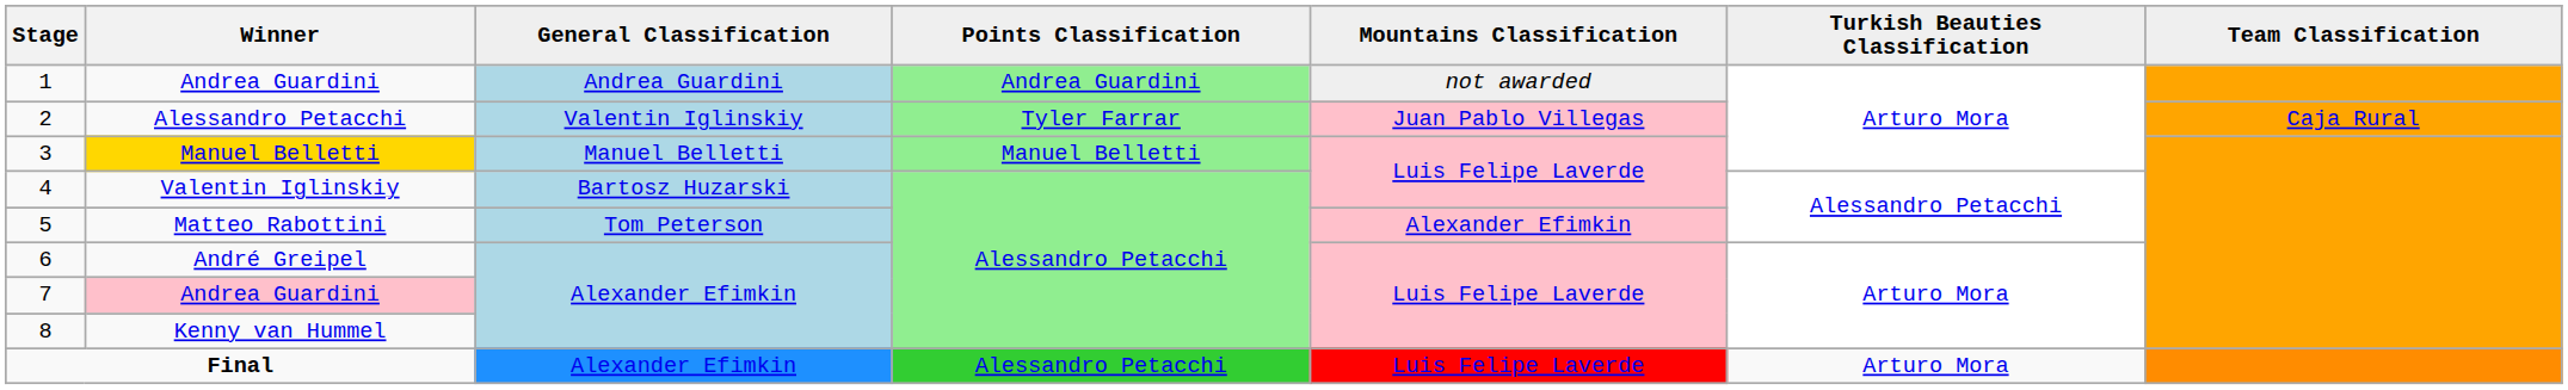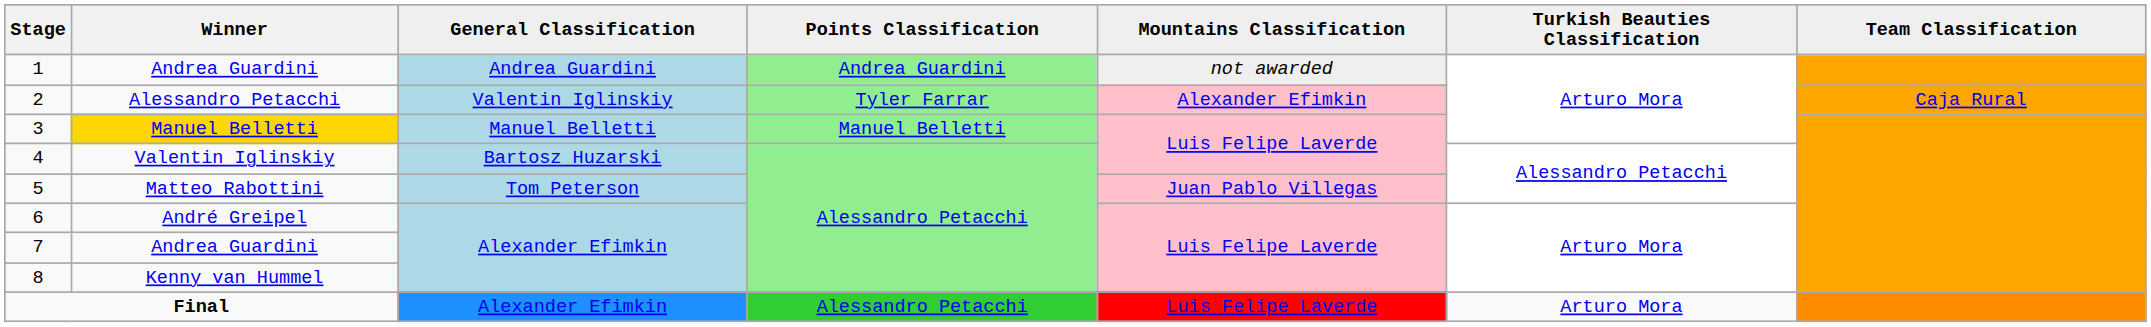2 | Mountains Classification: Juan Pablo Villegas -> Alexander Efimkin
5 | Mountains Classification: Alexander Efimkin -> Juan Pablo Villegas
7 | Winner: pink background -> no background
